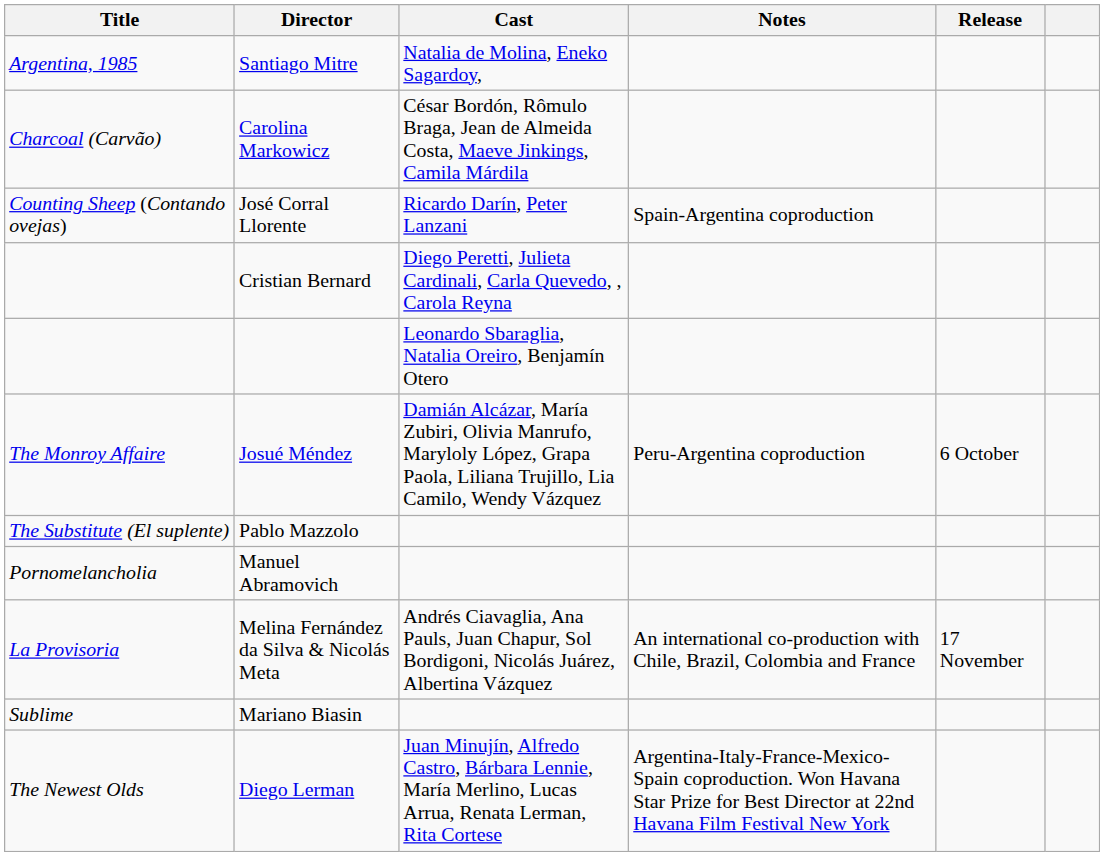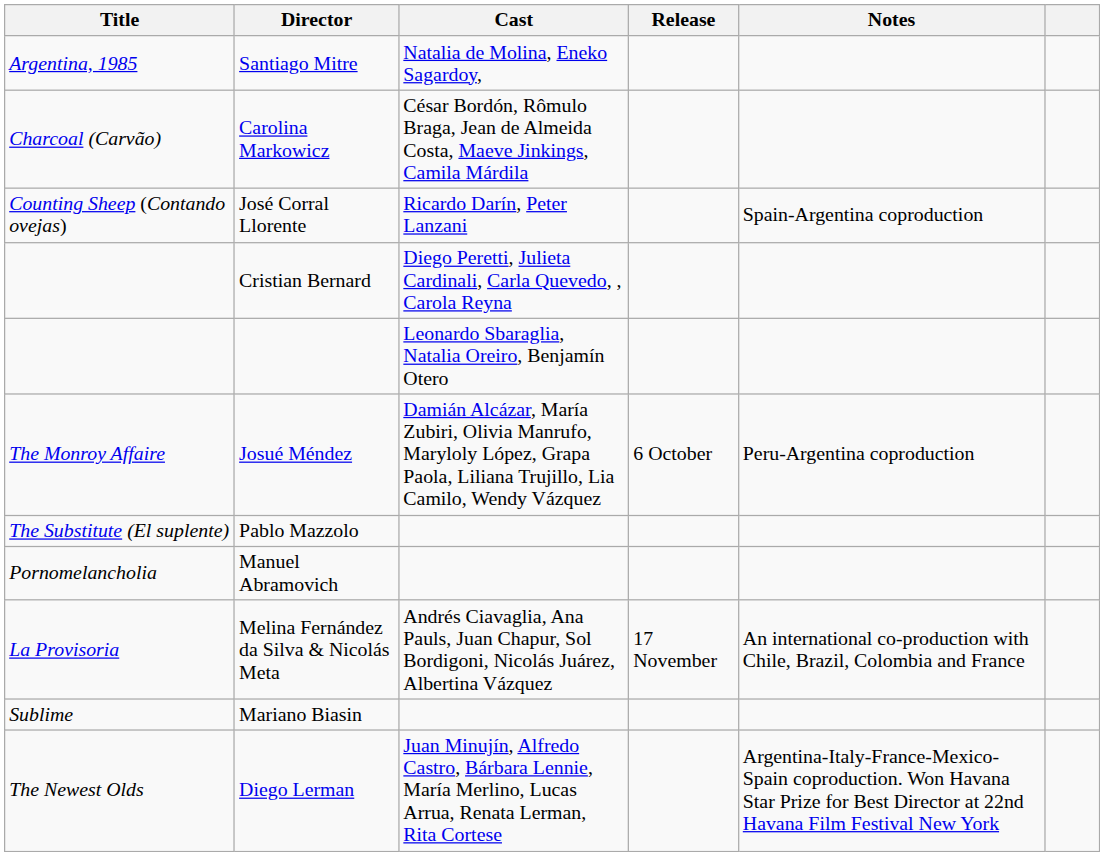columns swapped: Notes <-> Release
